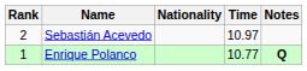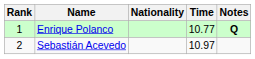rows swapped: Enrique Polanco <-> Sebastián Acevedo
